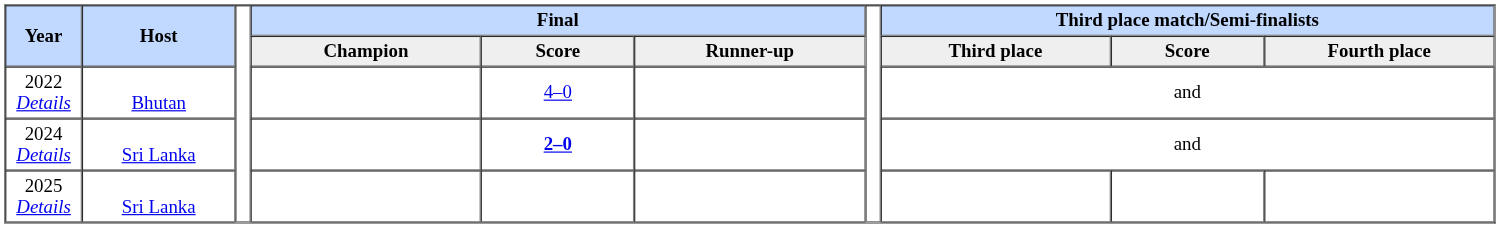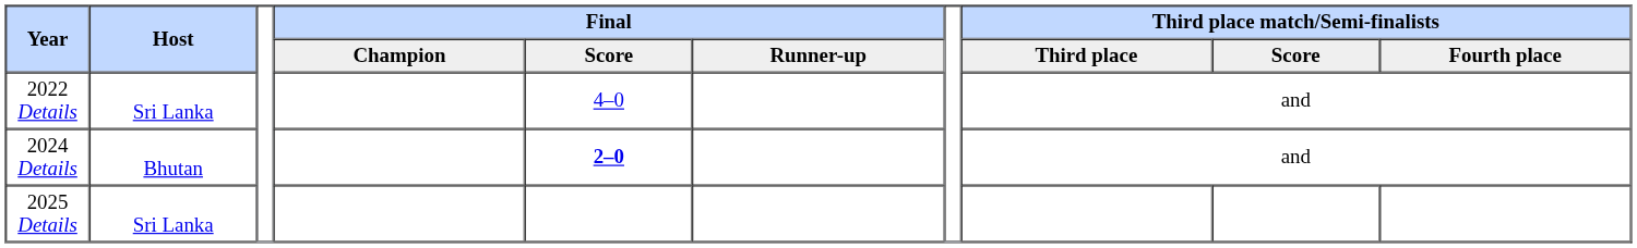2022 Details | Host: Bhutan -> Sri Lanka
2024 Details | Host: Sri Lanka -> Bhutan
